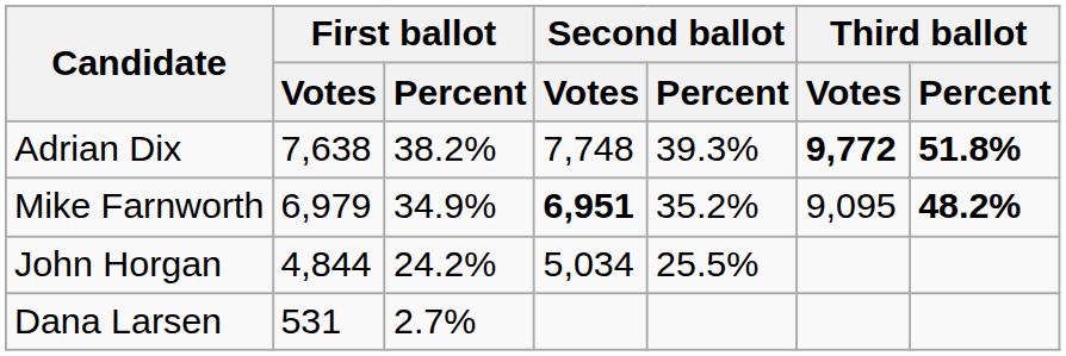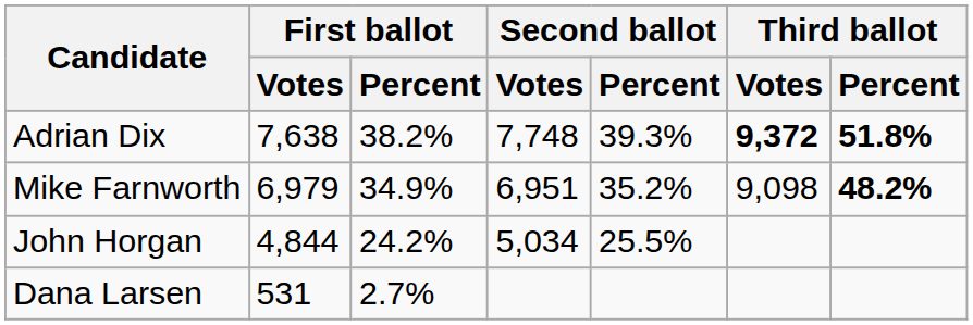Adrian Dix | Third ballot / Votes: 9,772 -> 9,372
Mike Farnworth | Second ballot / Votes: bold -> normal
Mike Farnworth | Third ballot / Votes: 9,095 -> 9,098
